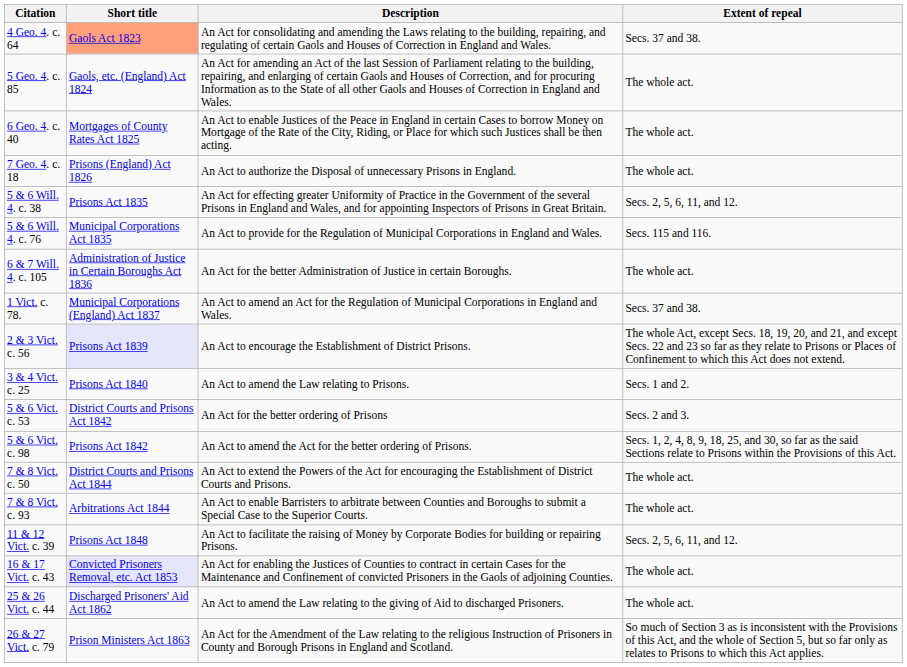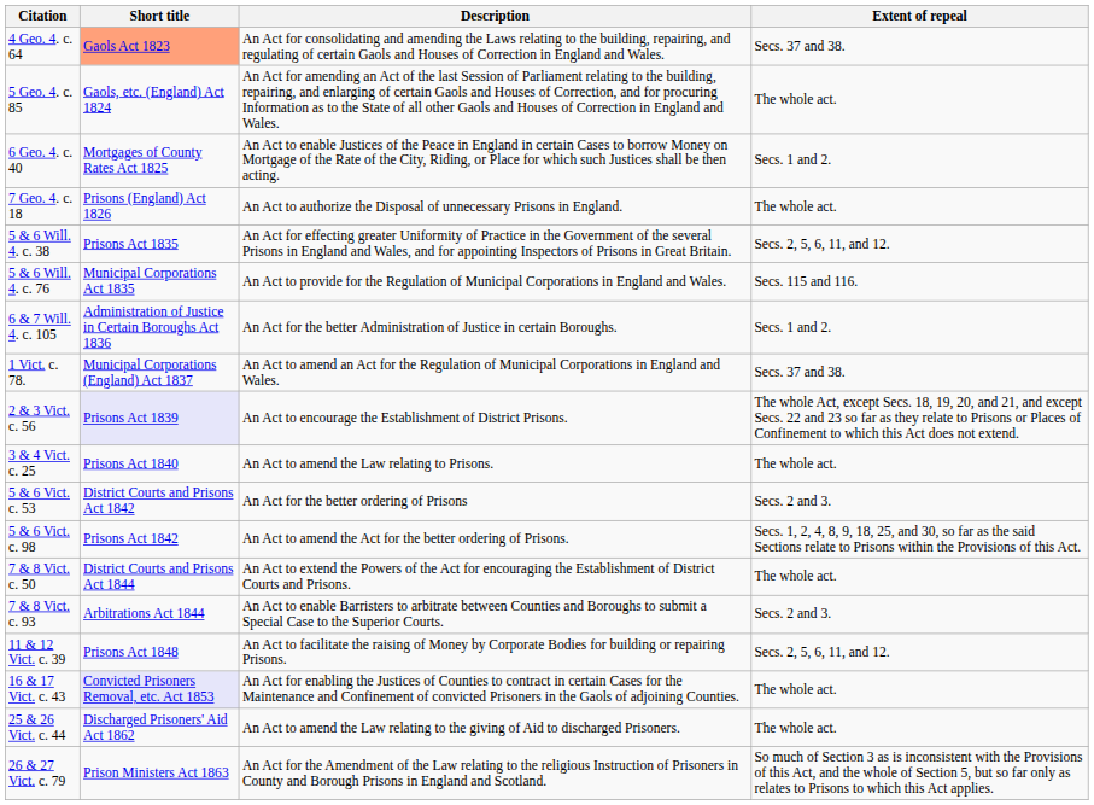6 Geo. 4. c. 40 | Extent of repeal: The whole act. -> Secs. 1 and 2.
6 & 7 Will. 4. c. 105 | Extent of repeal: The whole act. -> Secs. 1 and 2.
3 & 4 Vict. c. 25 | Extent of repeal: Secs. 1 and 2. -> The whole act.
7 & 8 Vict. c. 93 | Extent of repeal: The whole act. -> Secs. 2 and 3.
